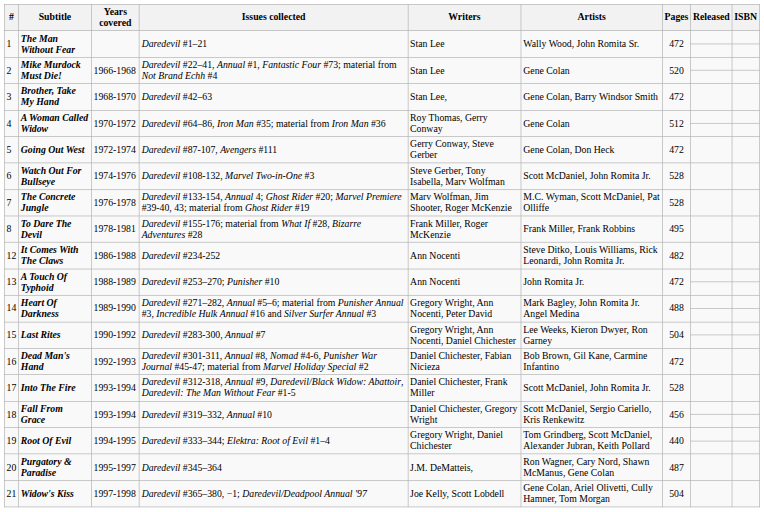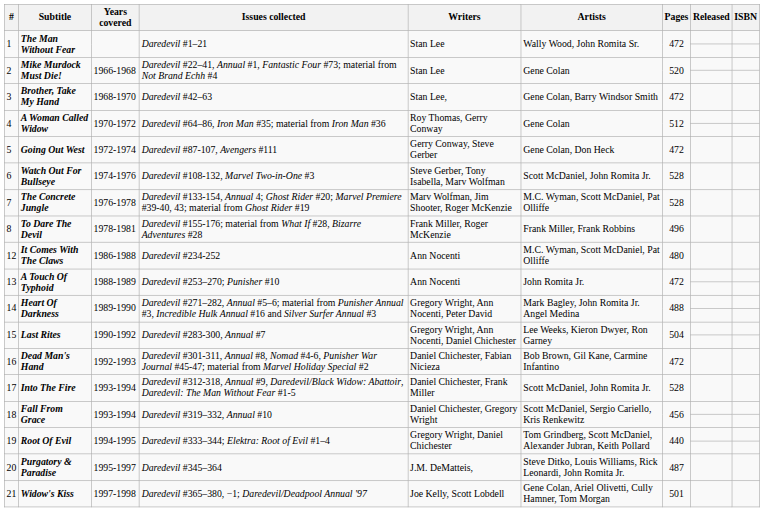8 | Pages: 495 -> 496
12 | Artists: Steve Ditko, Louis Williams, Rick Leonardi, John Romita Jr. -> M.C. Wyman, Scott McDaniel, Pat Olliffe
12 | Pages: 482 -> 480
20 | Artists: Ron Wagner, Cary Nord, Shawn McManus, Gene Colan -> Steve Ditko, Louis Williams, Rick Leonardi, John Romita Jr.
21 | Pages: 504 -> 501
